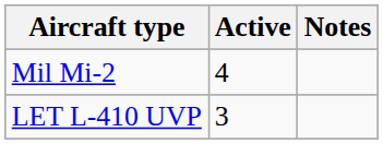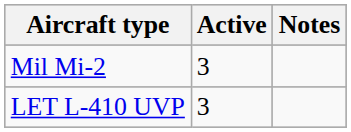Mil Mi-2 | Active: 4 -> 3
